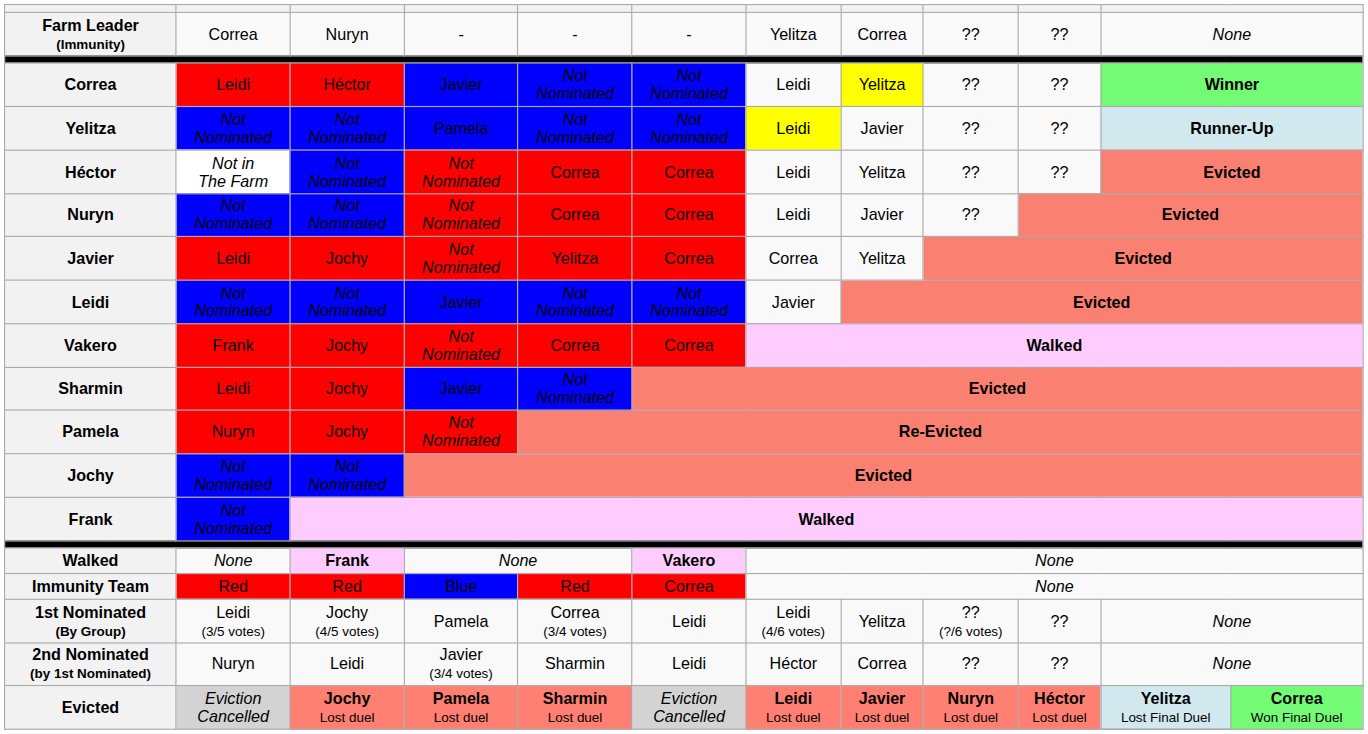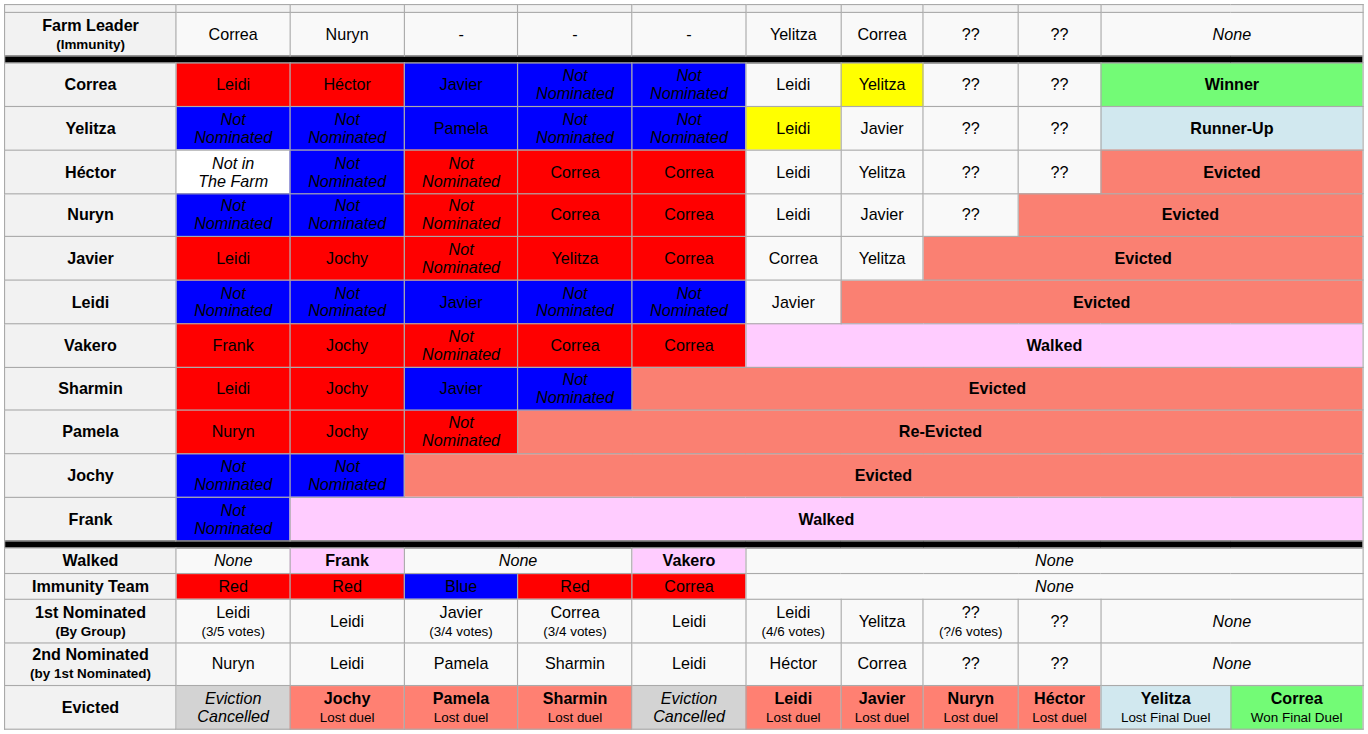1st Nominated (By Group) | column 3: Jochy (4/5 votes) -> Leidi
1st Nominated (By Group) | column 4: Pamela -> Javier (3/4 votes)
2nd Nominated (by 1st Nominated) | column 4: Javier (3/4 votes) -> Pamela
